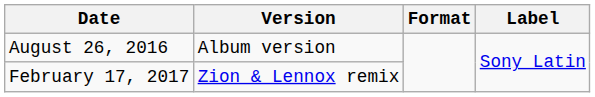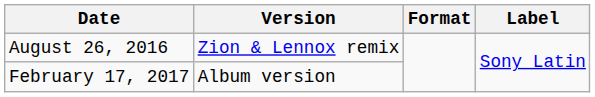August 26, 2016 | Version: Album version -> Zion & Lennox remix
February 17, 2017 | Version: Zion & Lennox remix -> Album version
